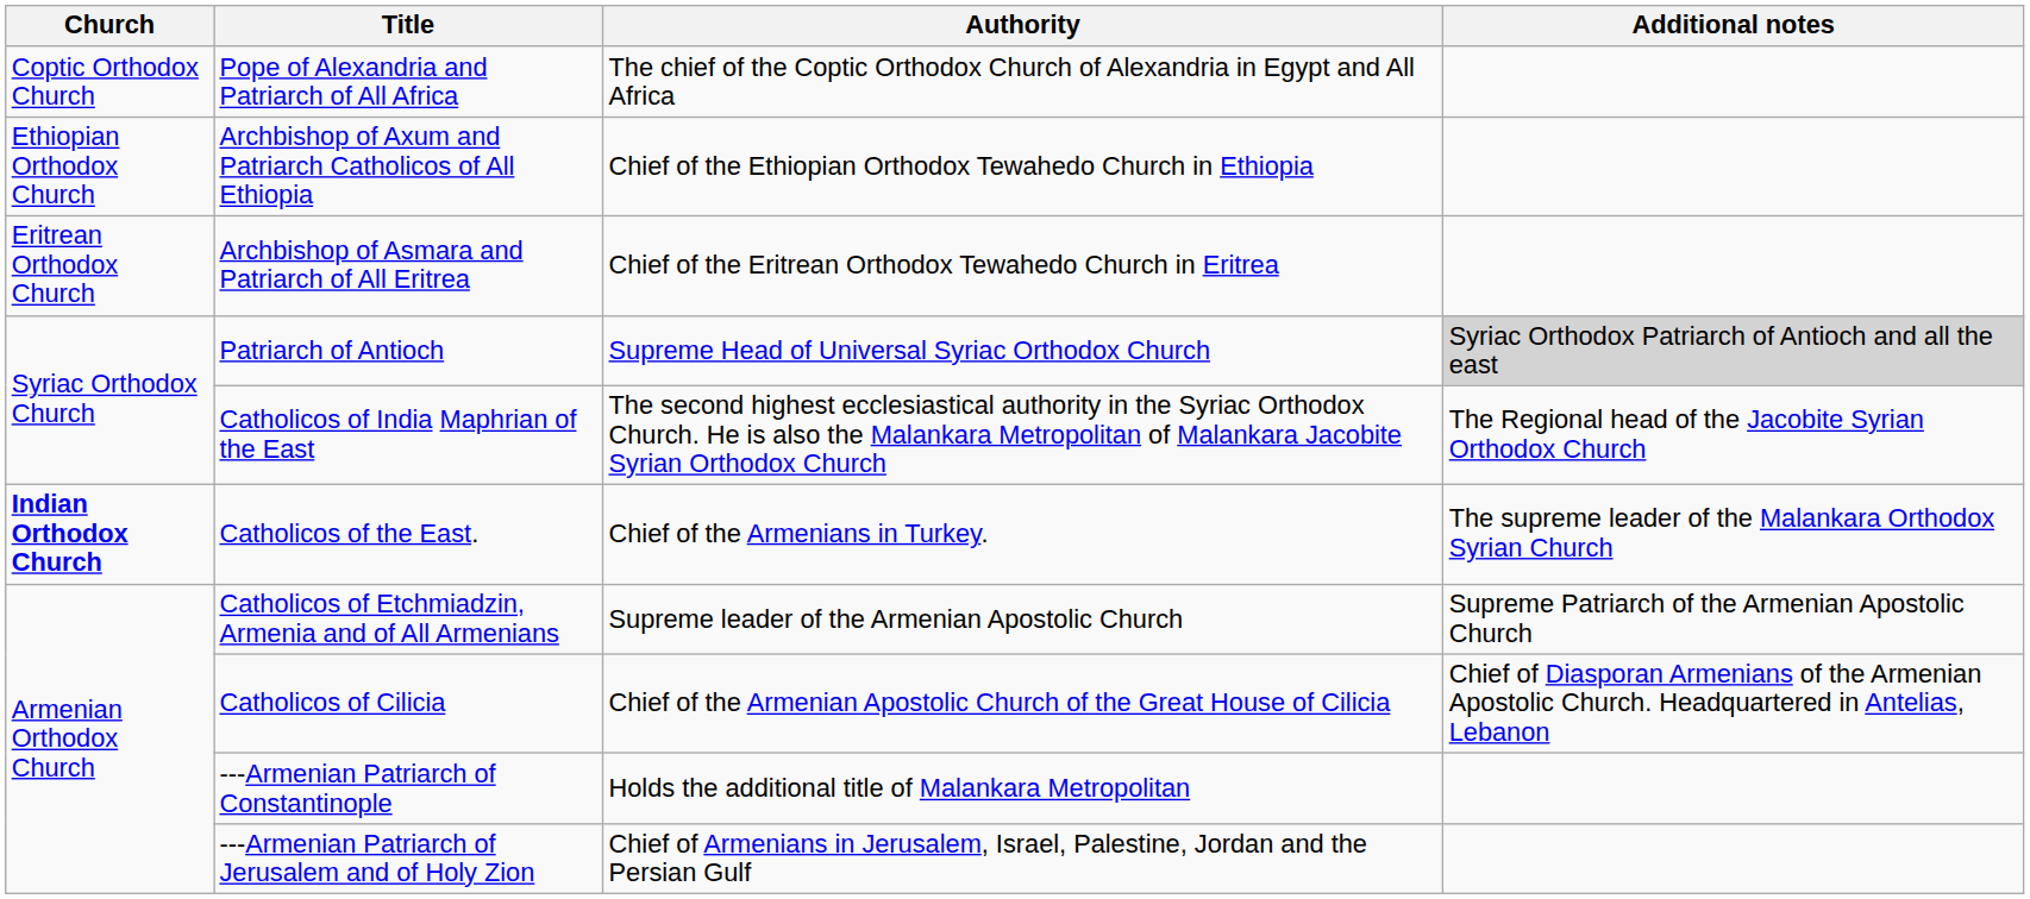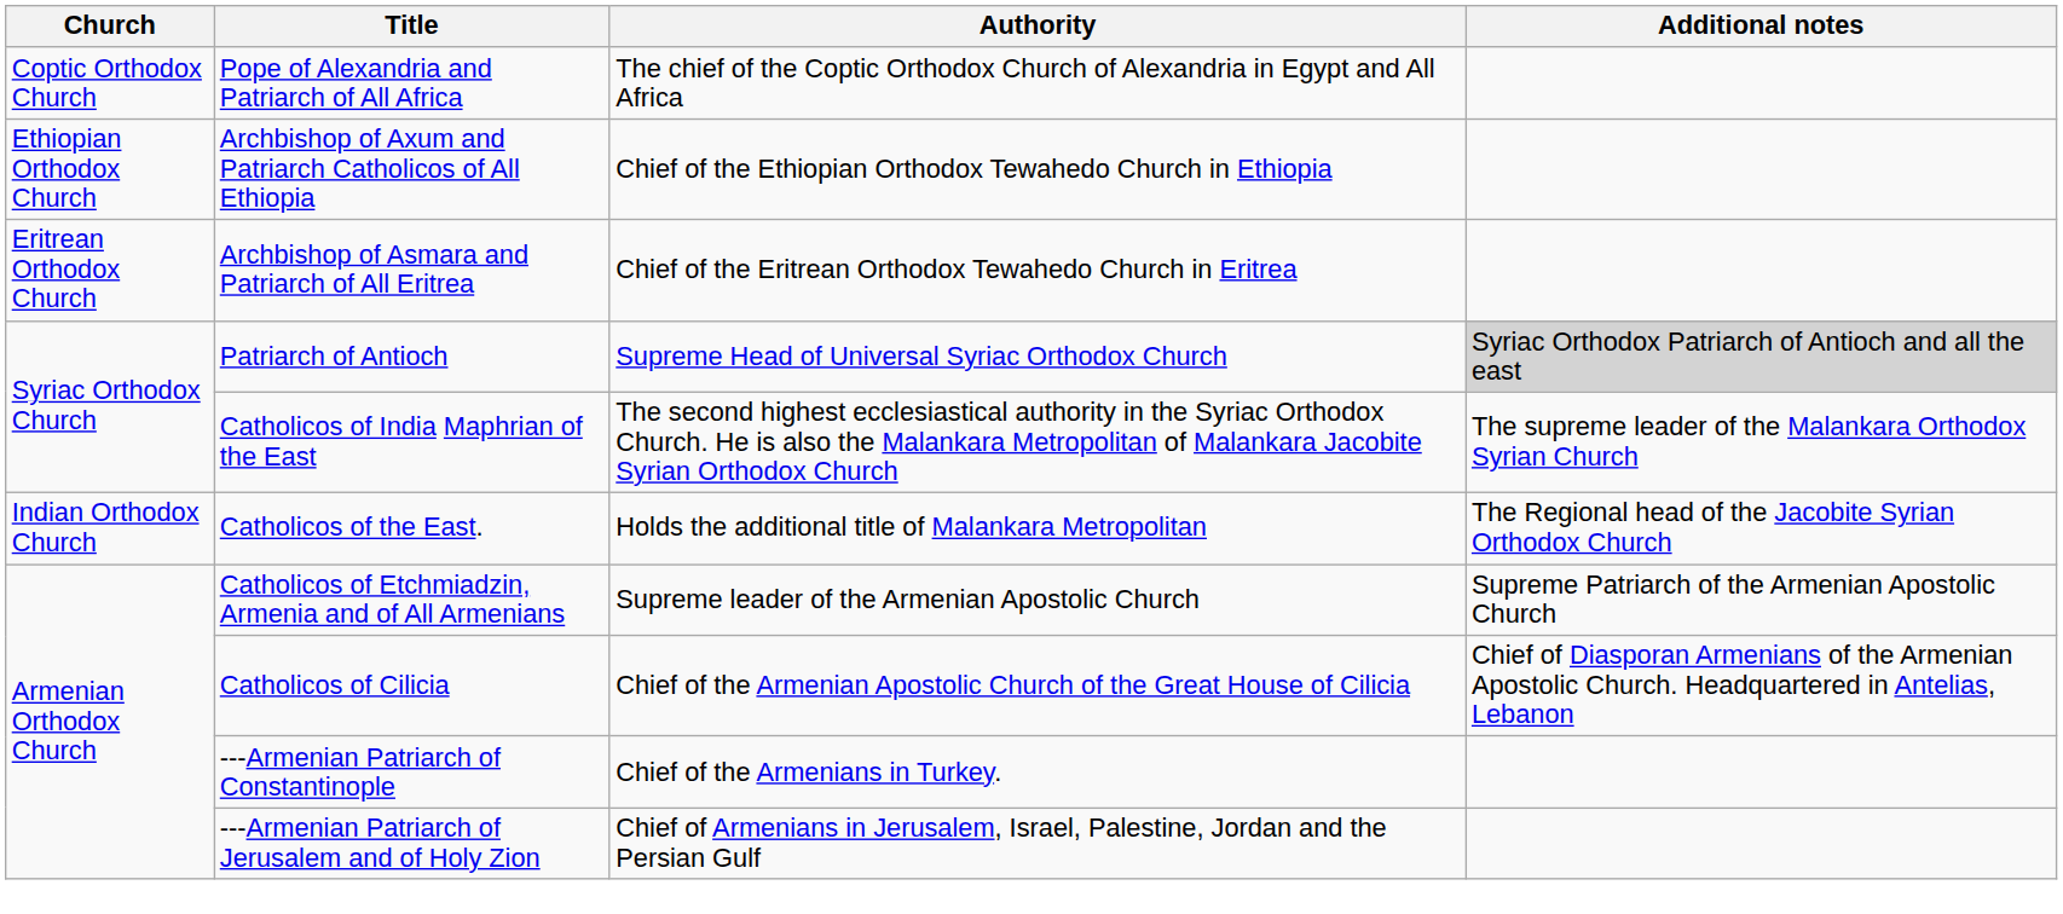Catholicos of India Maphrian of the East | Additional notes: The Regional head of the Jacobite Syrian Orthodox Church -> The supreme leader of the Malankara Orthodox Syrian Church
Catholicos of the East. | Church: bold -> normal
Catholicos of the East. | Authority: Chief of the Armenians in Turkey. -> Holds the additional title of Malankara Metropolitan
Catholicos of the East. | Additional notes: The supreme leader of the Malankara Orthodox Syrian Church -> The Regional head of the Jacobite Syrian Orthodox Church
---Armenian Patriarch of Constantinople | Authority: Holds the additional title of Malankara Metropolitan -> Chief of the Armenians in Turkey.
